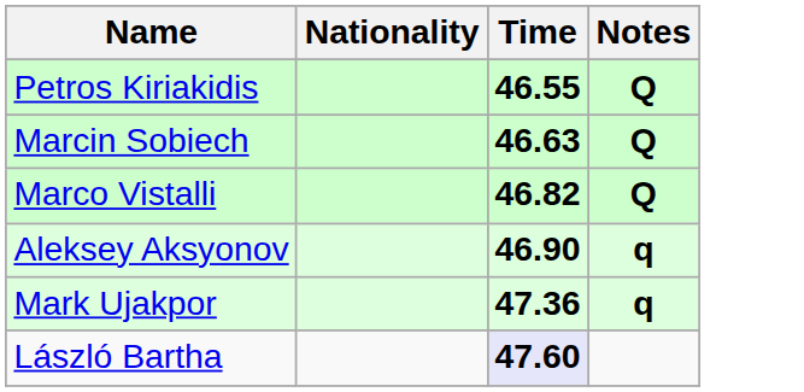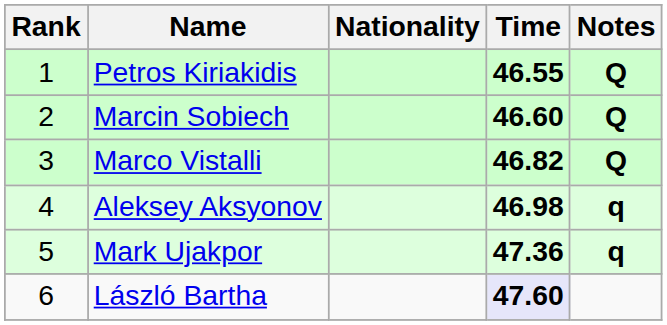+ column: Rank | 1 | 2 | 3 | 4 | 5 | 6
Marcin Sobiech | Time: 46.63 -> 46.60
Aleksey Aksyonov | Time: 46.90 -> 46.98
